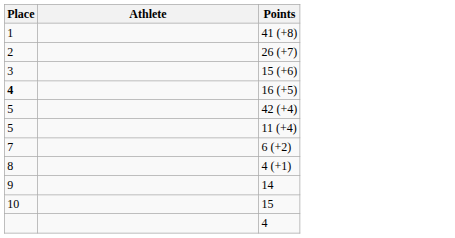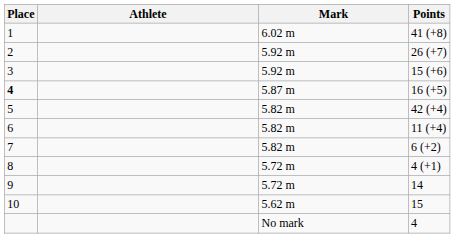+ column: Mark | 6.02 m | 5.92 m | 5.92 m | 5.87 m | 5.82 m | 5.82 m | 5.82 m | 5.72 m | 5.72 m | 5.62 m | No mark
11 (+4) | Place: 5 -> 6
